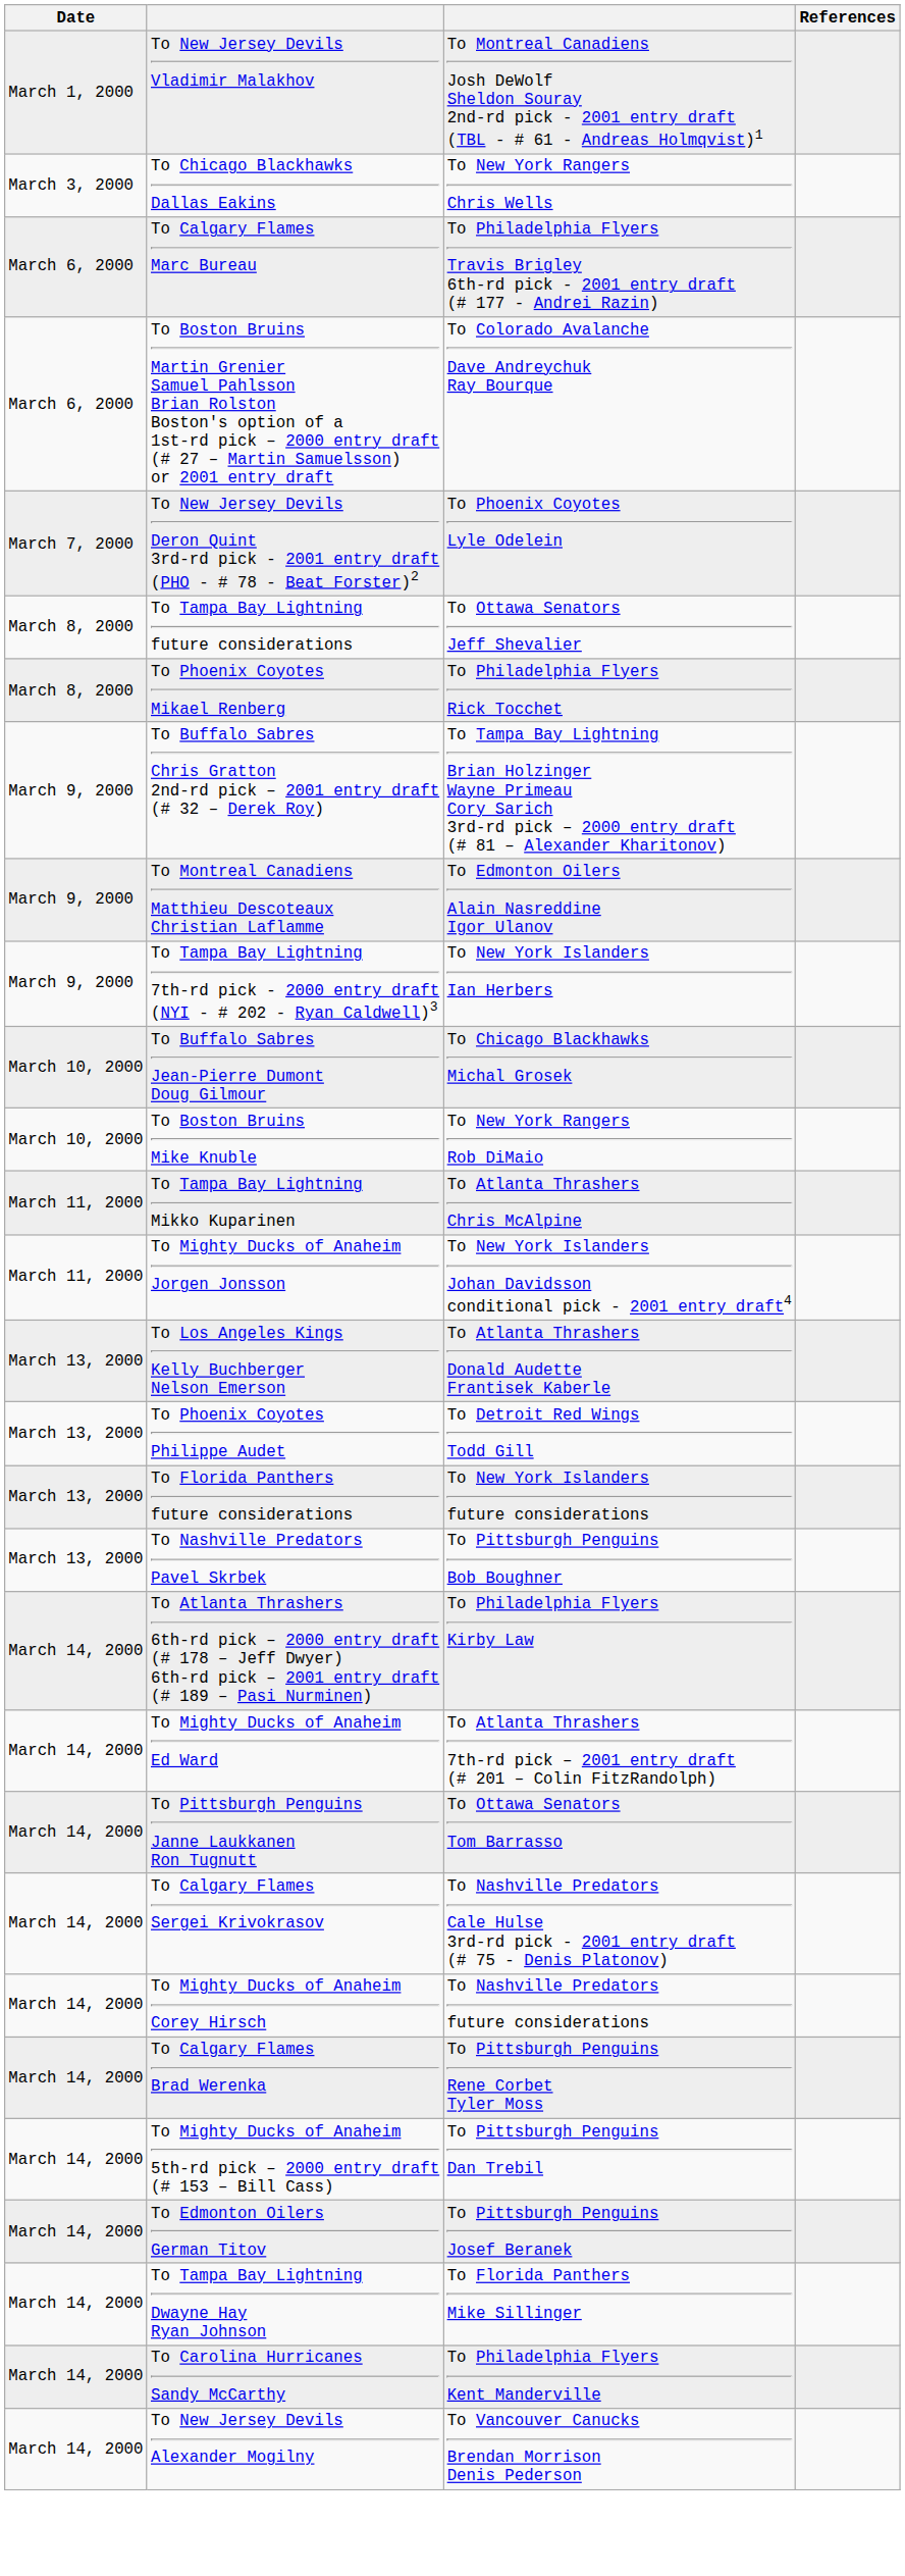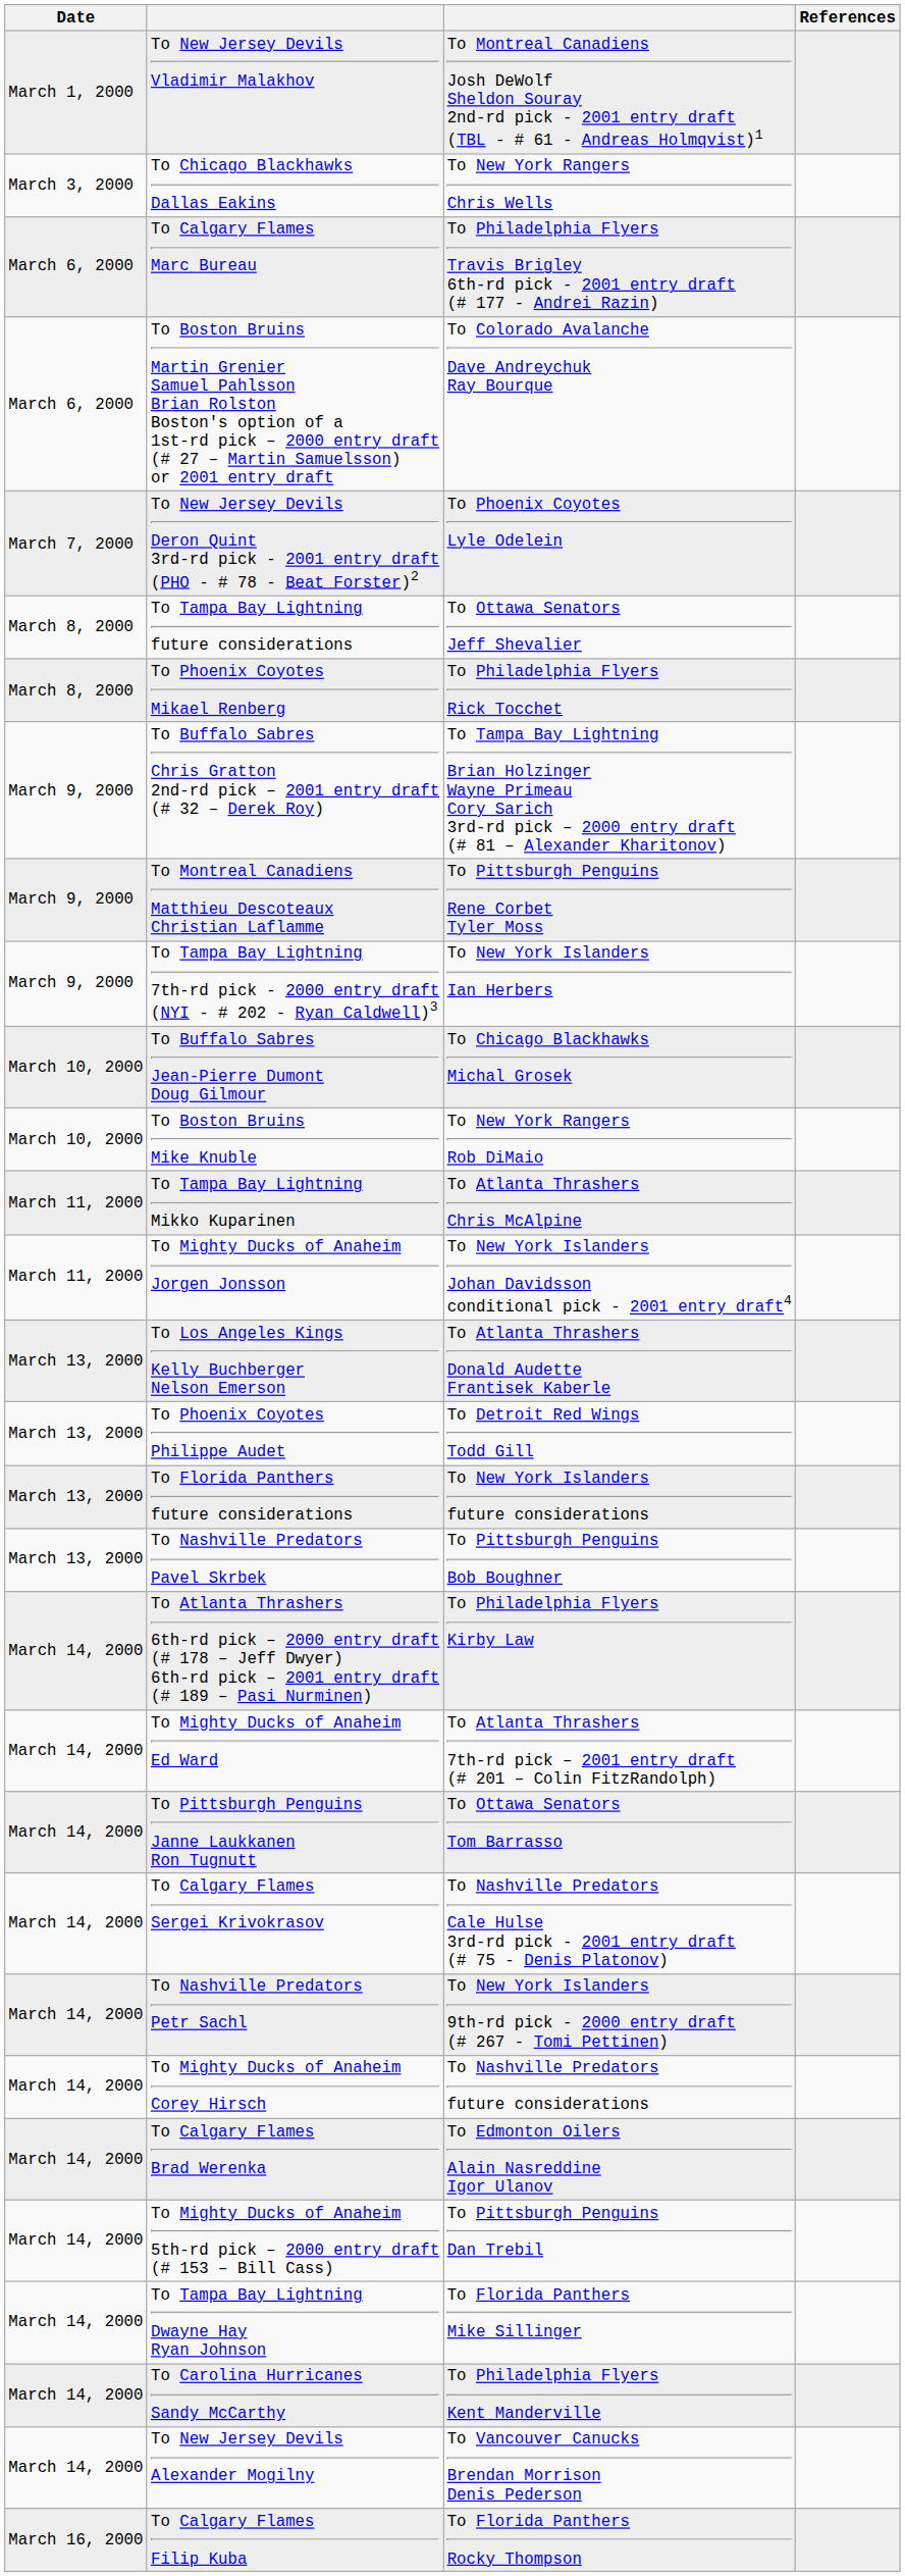To Montreal Canadiens Matthieu Descoteaux Christian Laflamme | column 3: To Edmonton Oilers Alain Nasreddine Igor Ulanov -> To Pittsburgh Penguins Rene Corbet Tyler Moss
+ row: March 14, 2000 | To Nashville Predators Petr Sachl | To New York Islanders 9th-rd pick - 2000 entry draft (# 267 - Tomi Pettinen)
To Calgary Flames Brad Werenka | column 3: To Pittsburgh Penguins Rene Corbet Tyler Moss -> To Edmonton Oilers Alain Nasreddine Igor Ulanov
- row: March 14, 2000 | To Edmonton Oilers German Titov | To Pittsburgh Penguins Josef Beranek
+ row: March 16, 2000 | To Calgary Flames Filip Kuba | To Florida Panthers Rocky Thompson
